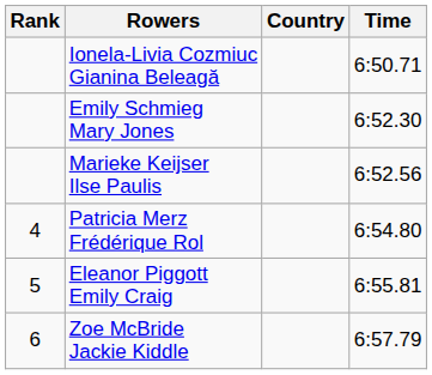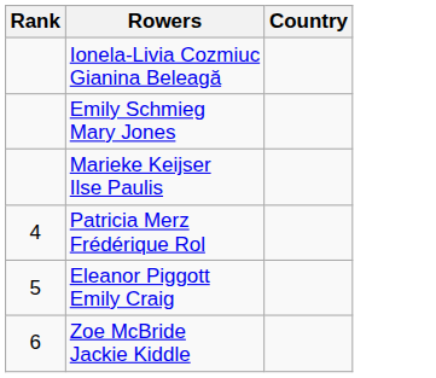- column: Time | 6:50.71 | 6:52.30 | 6:52.56 | 6:54.80 | 6:55.81 | 6:57.79
